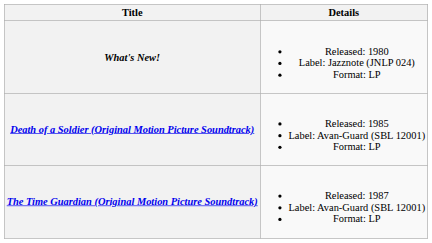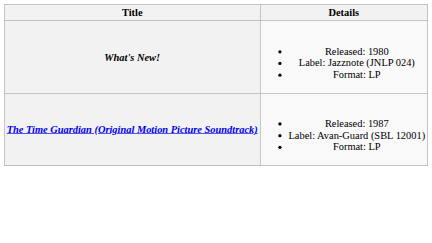- row: Death of a Soldier (Original Motion Picture Soundtrack) | Released: 1985 Label: Avan-Guard (SBL 12001) Format: LP
